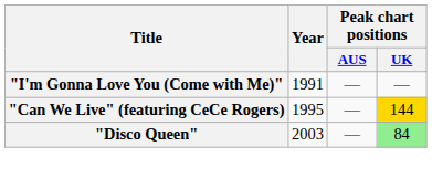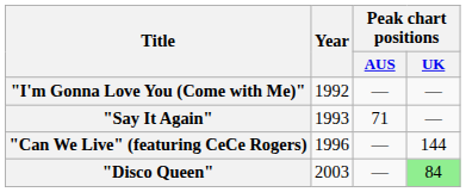"I'm Gonna Love You (Come with Me)" | Year: 1991 -> 1992
+ row: "Say It Again" | 1993 | 71 | —
"Can We Live" (featuring CeCe Rogers) | Year: 1995 -> 1996
"Can We Live" (featuring CeCe Rogers) | Peak chart positions / UK: gold background -> no background
